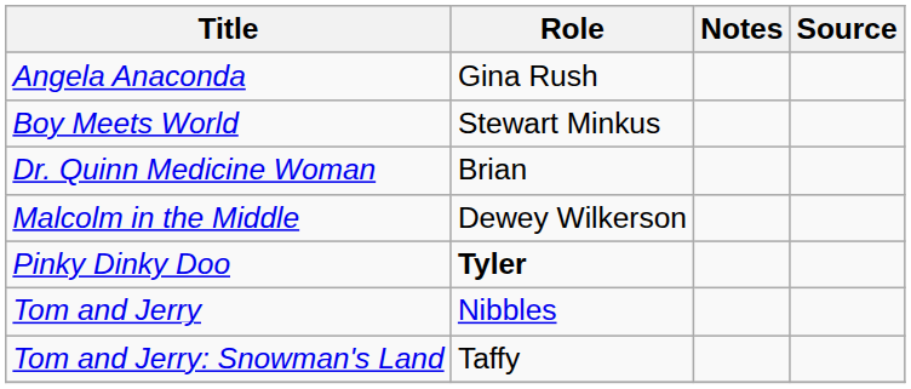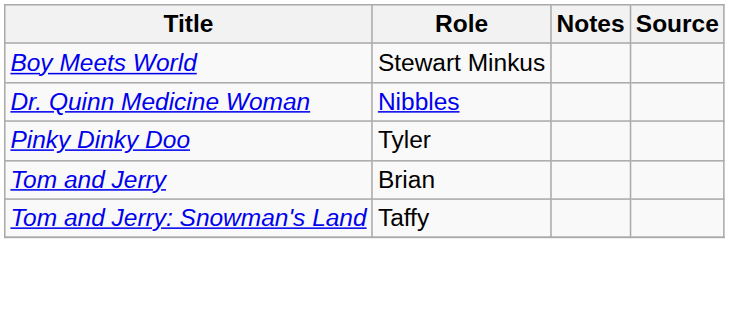- row: Angela Anaconda | Gina Rush
Dr. Quinn Medicine Woman | Role: Brian -> Nibbles
- row: Malcolm in the Middle | Dewey Wilkerson
Pinky Dinky Doo | Role: bold -> normal
Tom and Jerry | Role: Nibbles -> Brian
